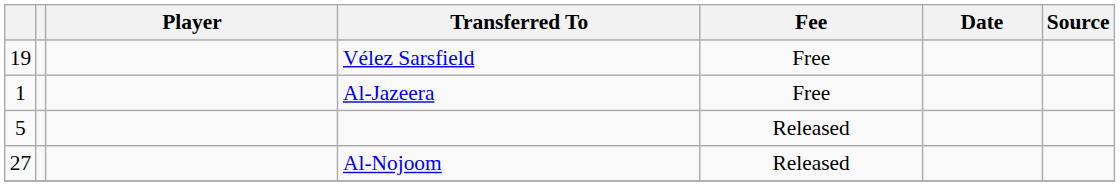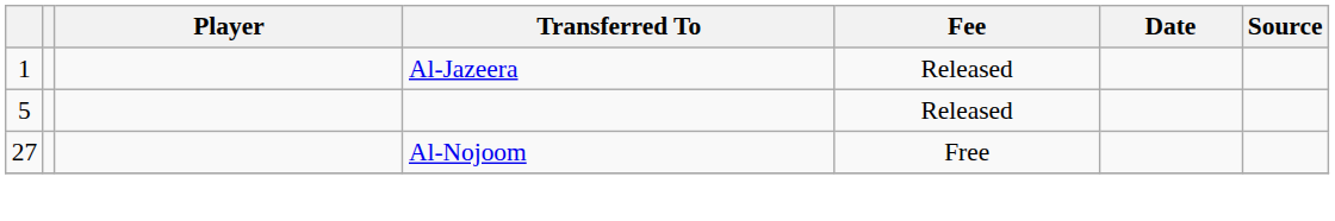- row: 19 | Vélez Sarsfield | Free
Al-Jazeera | Fee: Free -> Released
Al-Nojoom | Fee: Released -> Free
